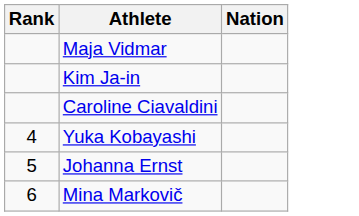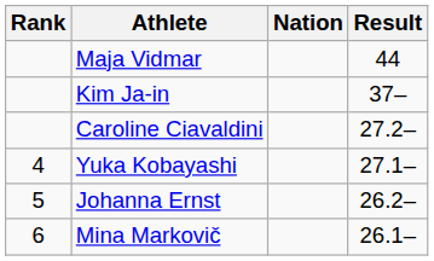+ column: Result | 44 | 37– | 27.2– | 27.1– | 26.2– | 26.1–
